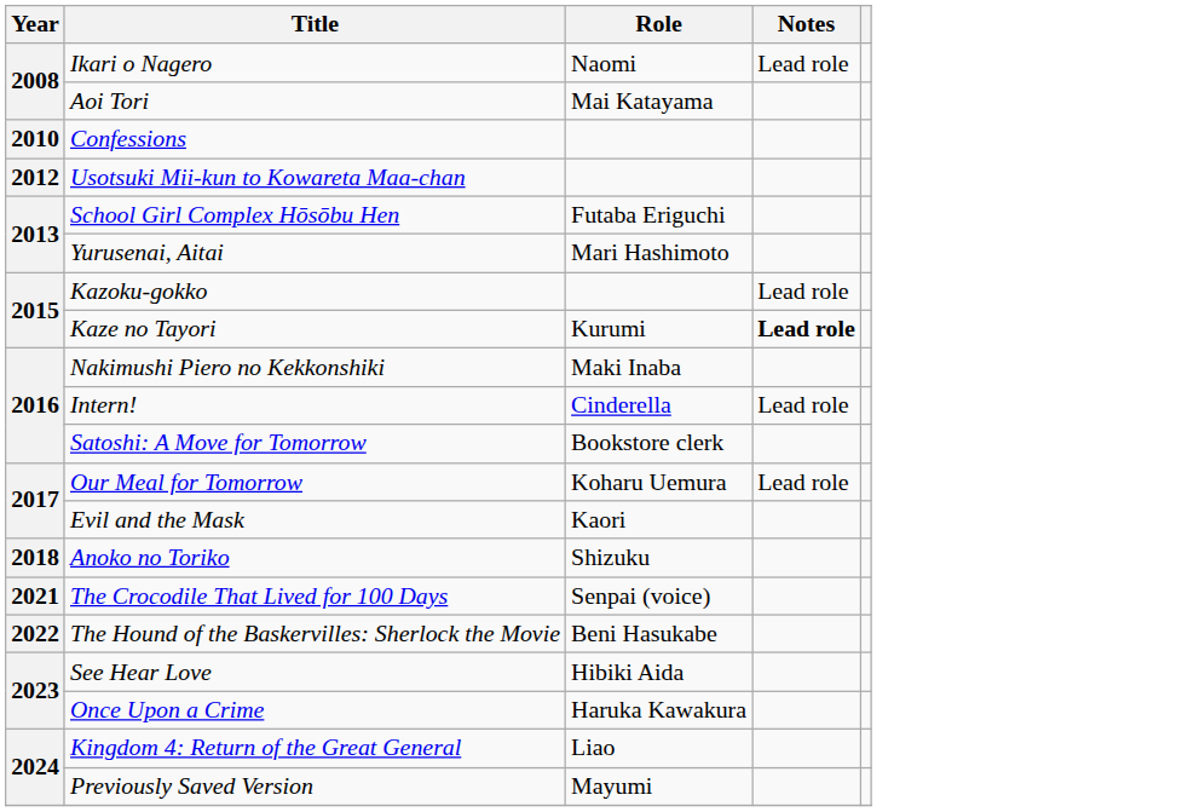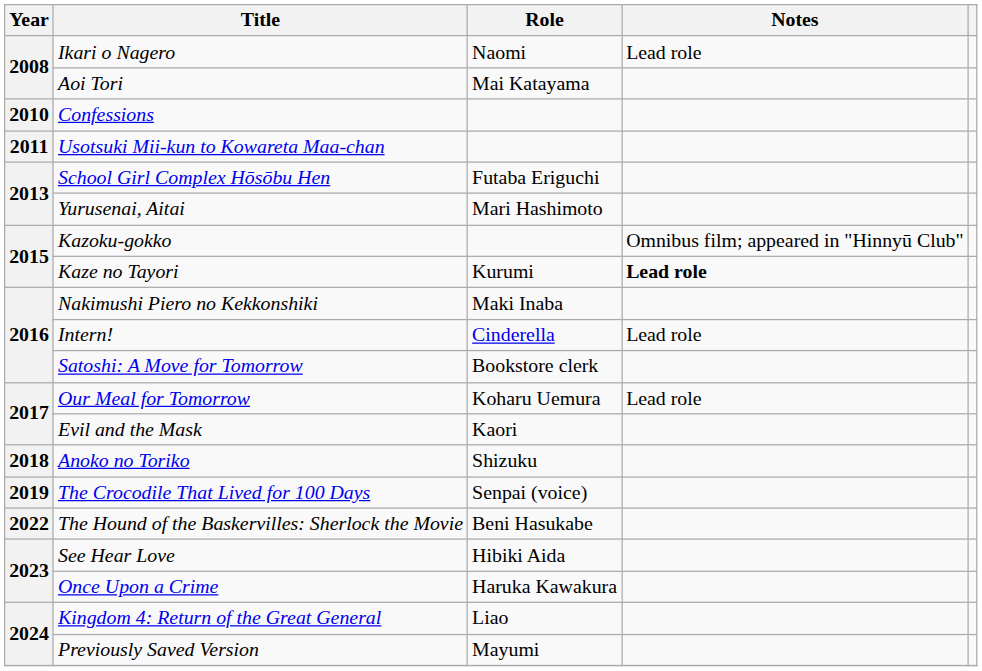Usotsuki Mii-kun to Kowareta Maa-chan | Year: 2012 -> 2011
Kazoku-gokko | Notes: Lead role -> Omnibus film; appeared in "Hinnyū Club"
The Crocodile That Lived for 100 Days | Year: 2021 -> 2019
